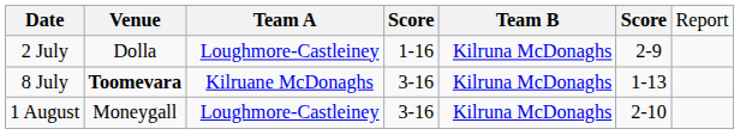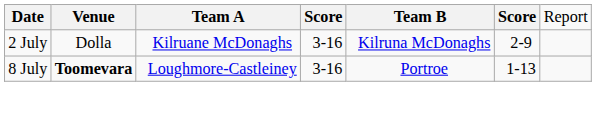2 July | column 3: Loughmore-Castleiney -> Kilruane McDonaghs
2 July | column 4: 1-16 -> 3-16
8 July | column 3: Kilruane McDonaghs -> Loughmore-Castleiney
8 July | column 5: Kilruna McDonaghs -> Portroe
- row: 1 August | Moneygall | Loughmore-Castleiney | 3-16 | Kilruna McDonaghs | 2-10
